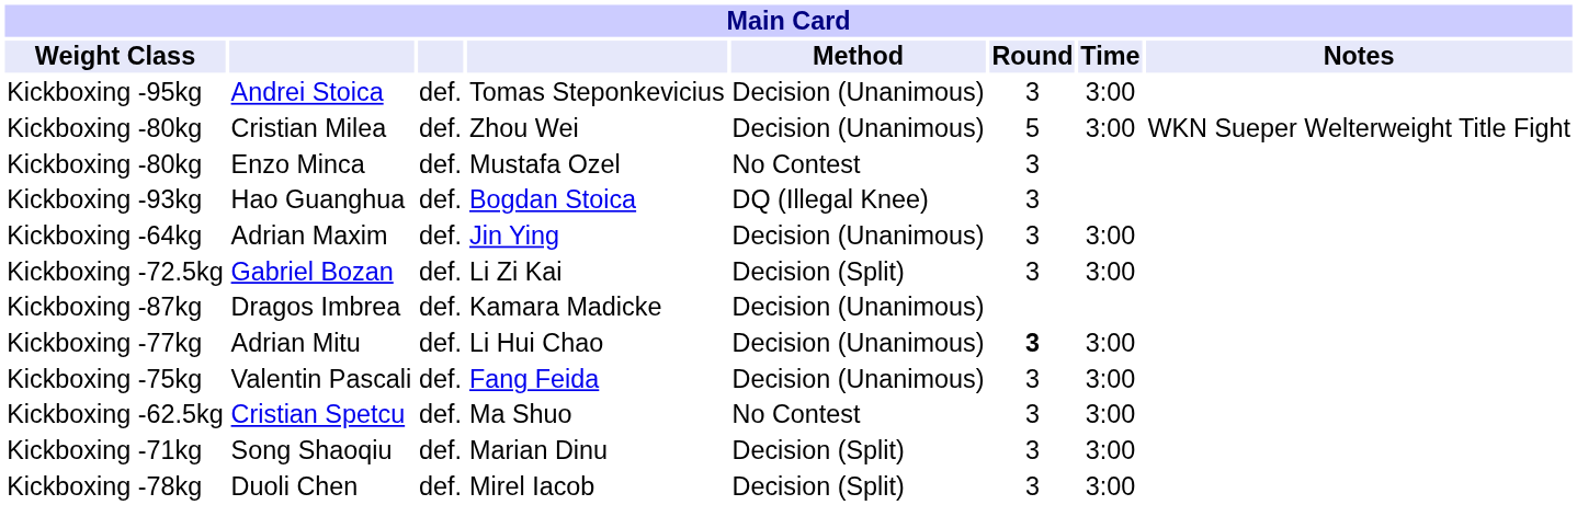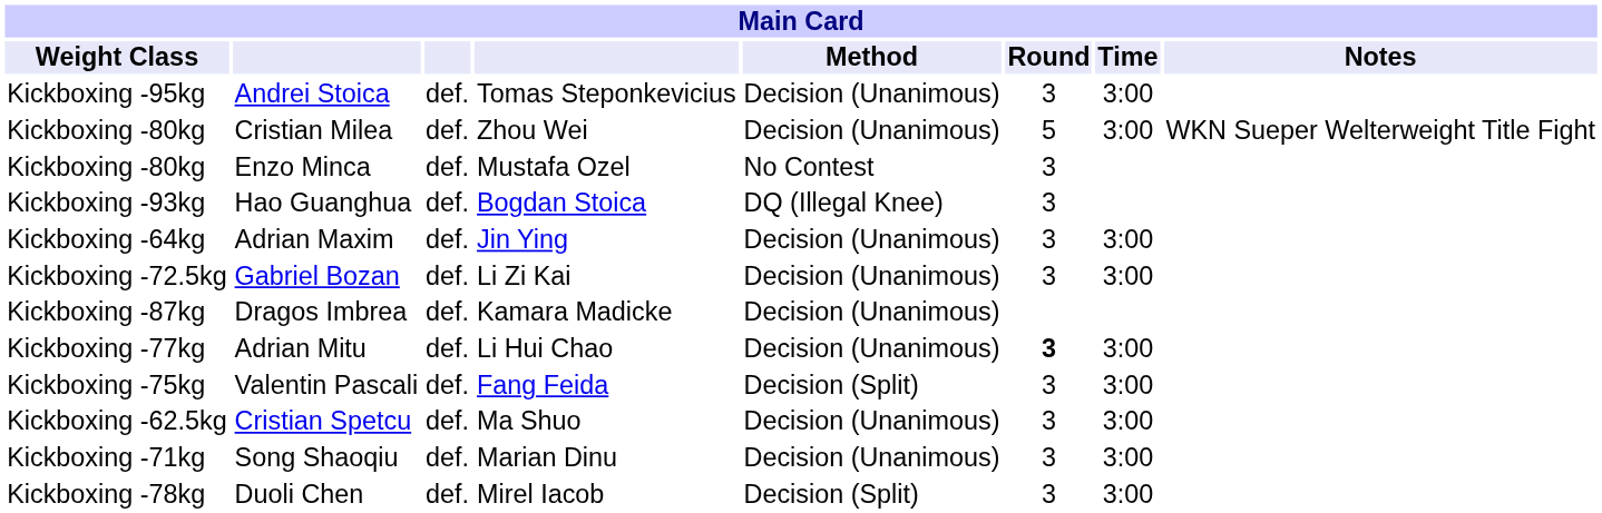Gabriel Bozan | Method: Decision (Split) -> Decision (Unanimous)
Valentin Pascali | Method: Decision (Unanimous) -> Decision (Split)
Cristian Spetcu | Method: No Contest -> Decision (Unanimous)
Song Shaoqiu | Method: Decision (Split) -> Decision (Unanimous)
